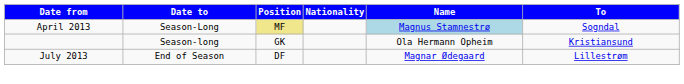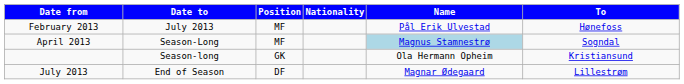+ row: February 2013 | July 2013 | MF | Pål Erik Ulvestad | Hønefoss
April 2013 | Position: khaki background -> no background
